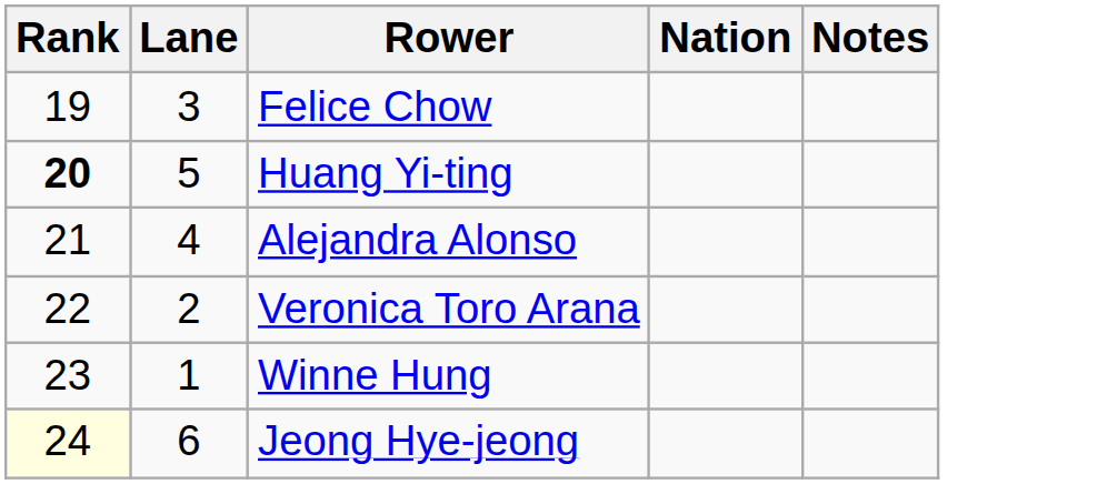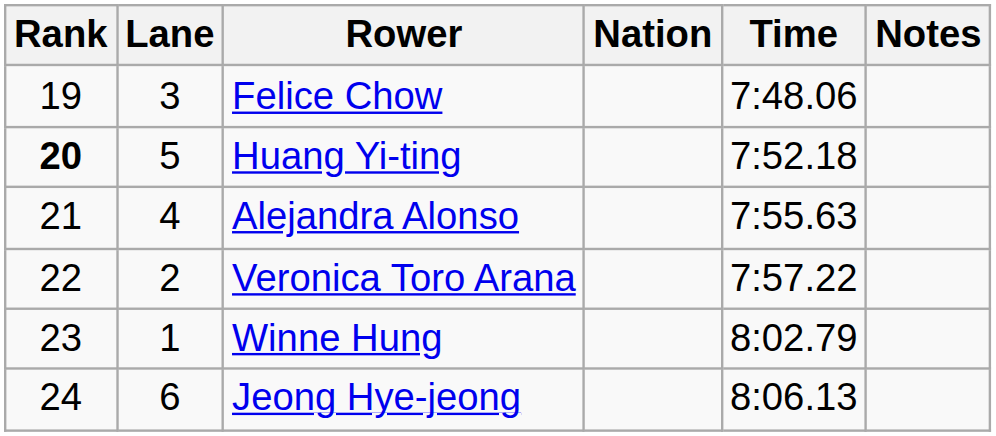+ column: Time | 7:48.06 | 7:52.18 | 7:55.63 | 7:57.22 | 8:02.79 | 8:06.13
Jeong Hye-jeong | Rank: lightyellow background -> no background
